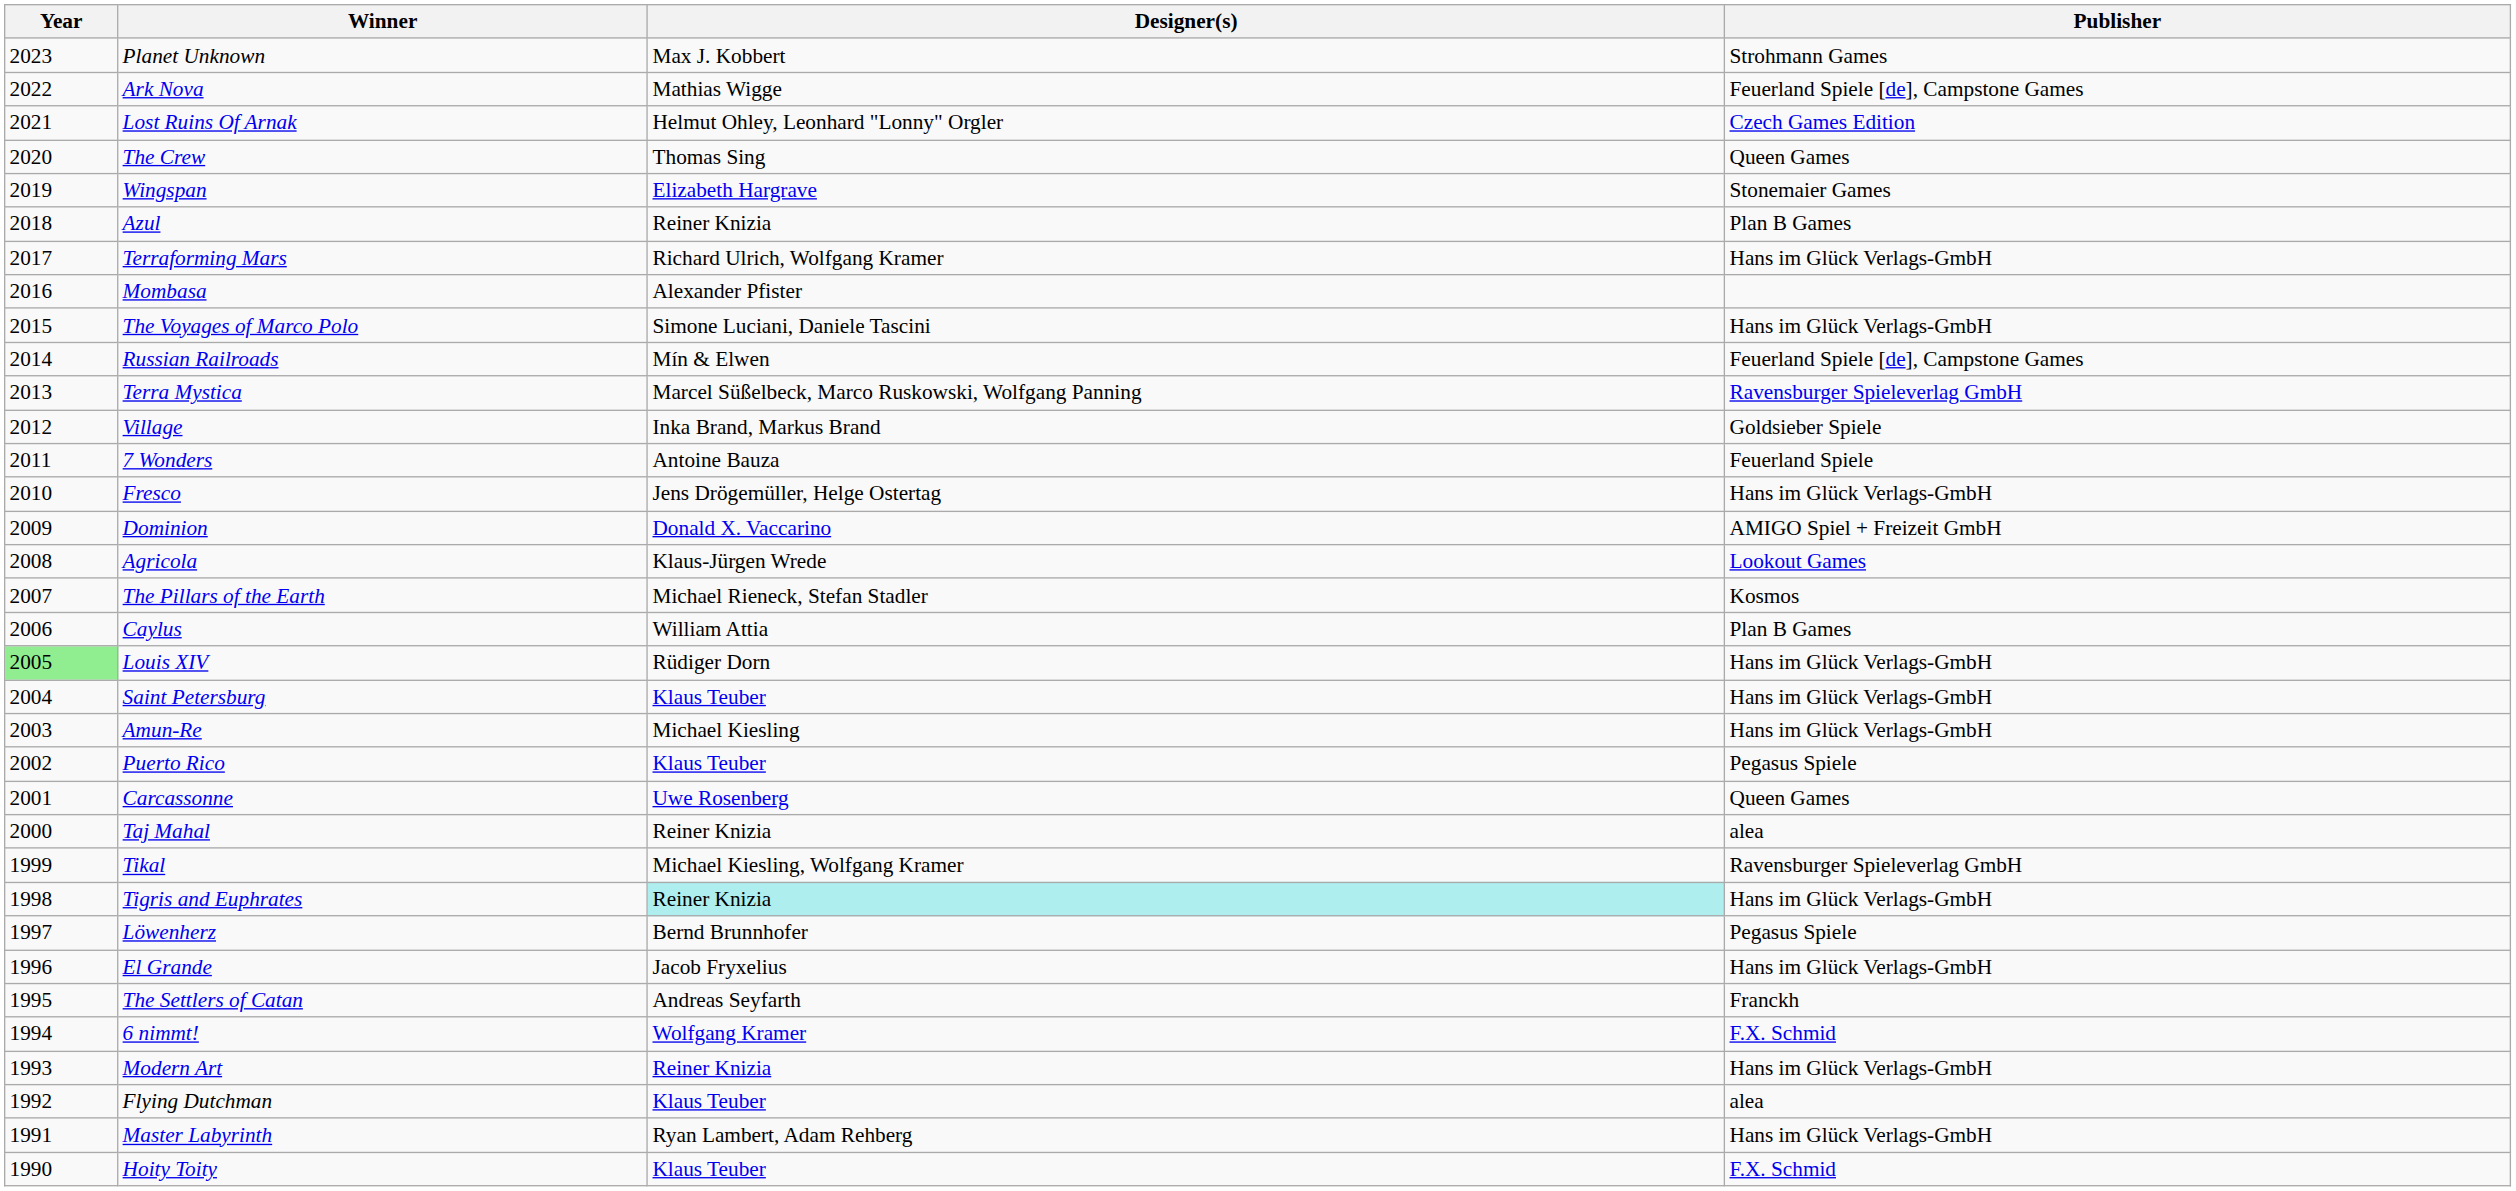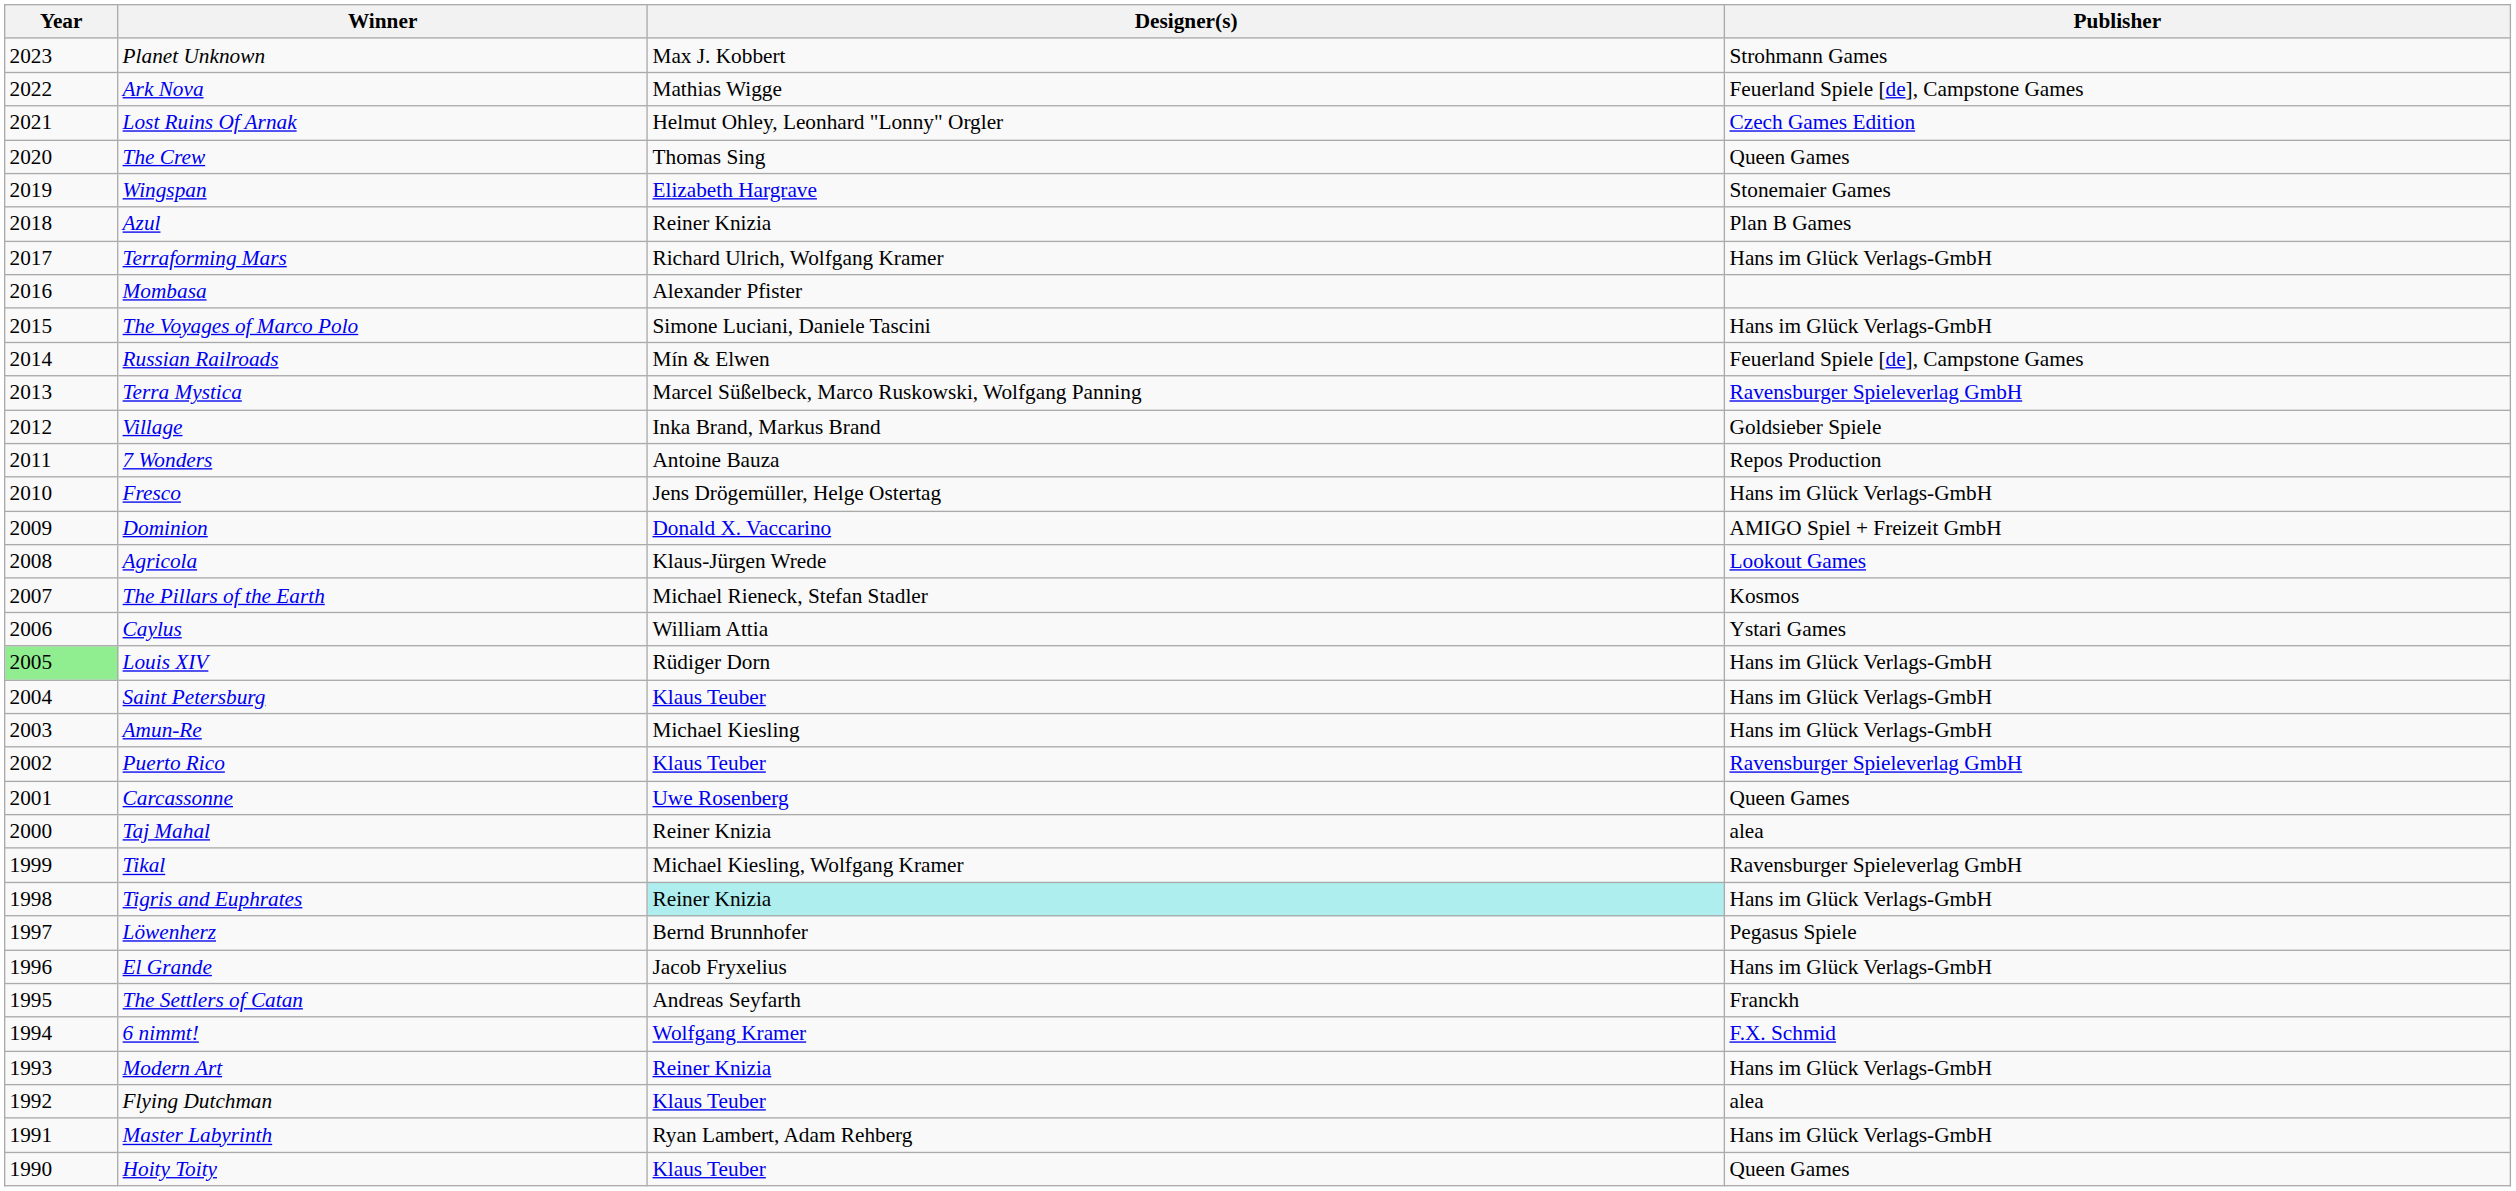7 Wonders | Publisher: Feuerland Spiele -> Repos Production
Caylus | Publisher: Plan B Games -> Ystari Games
Puerto Rico | Publisher: Pegasus Spiele -> Ravensburger Spieleverlag GmbH
Hoity Toity | Publisher: F.X. Schmid -> Queen Games
